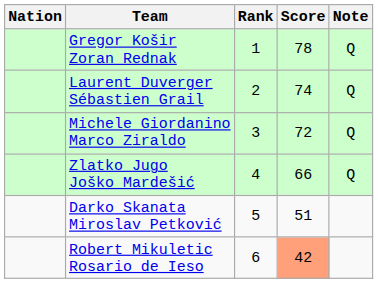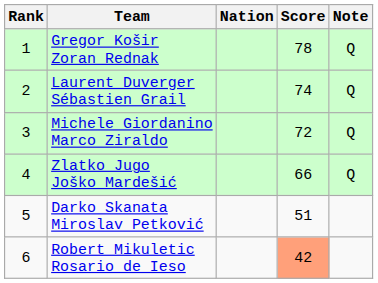columns swapped: Rank <-> Nation
